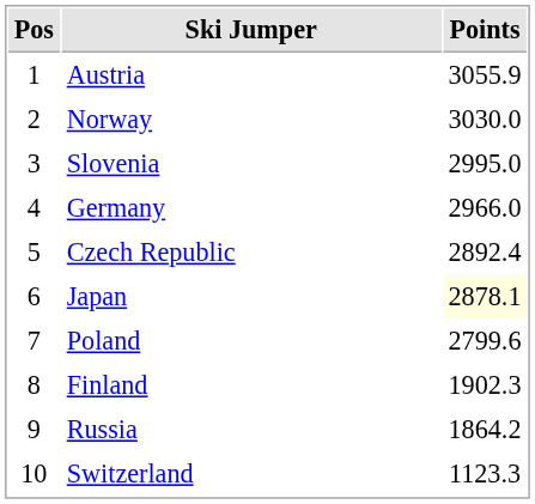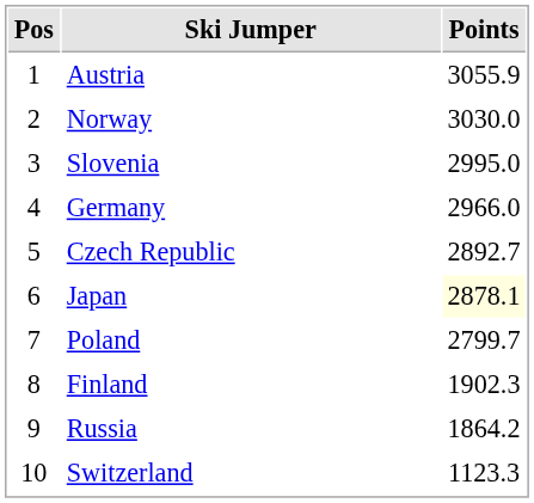Czech Republic | Points: 2892.4 -> 2892.7
Poland | Points: 2799.6 -> 2799.7
